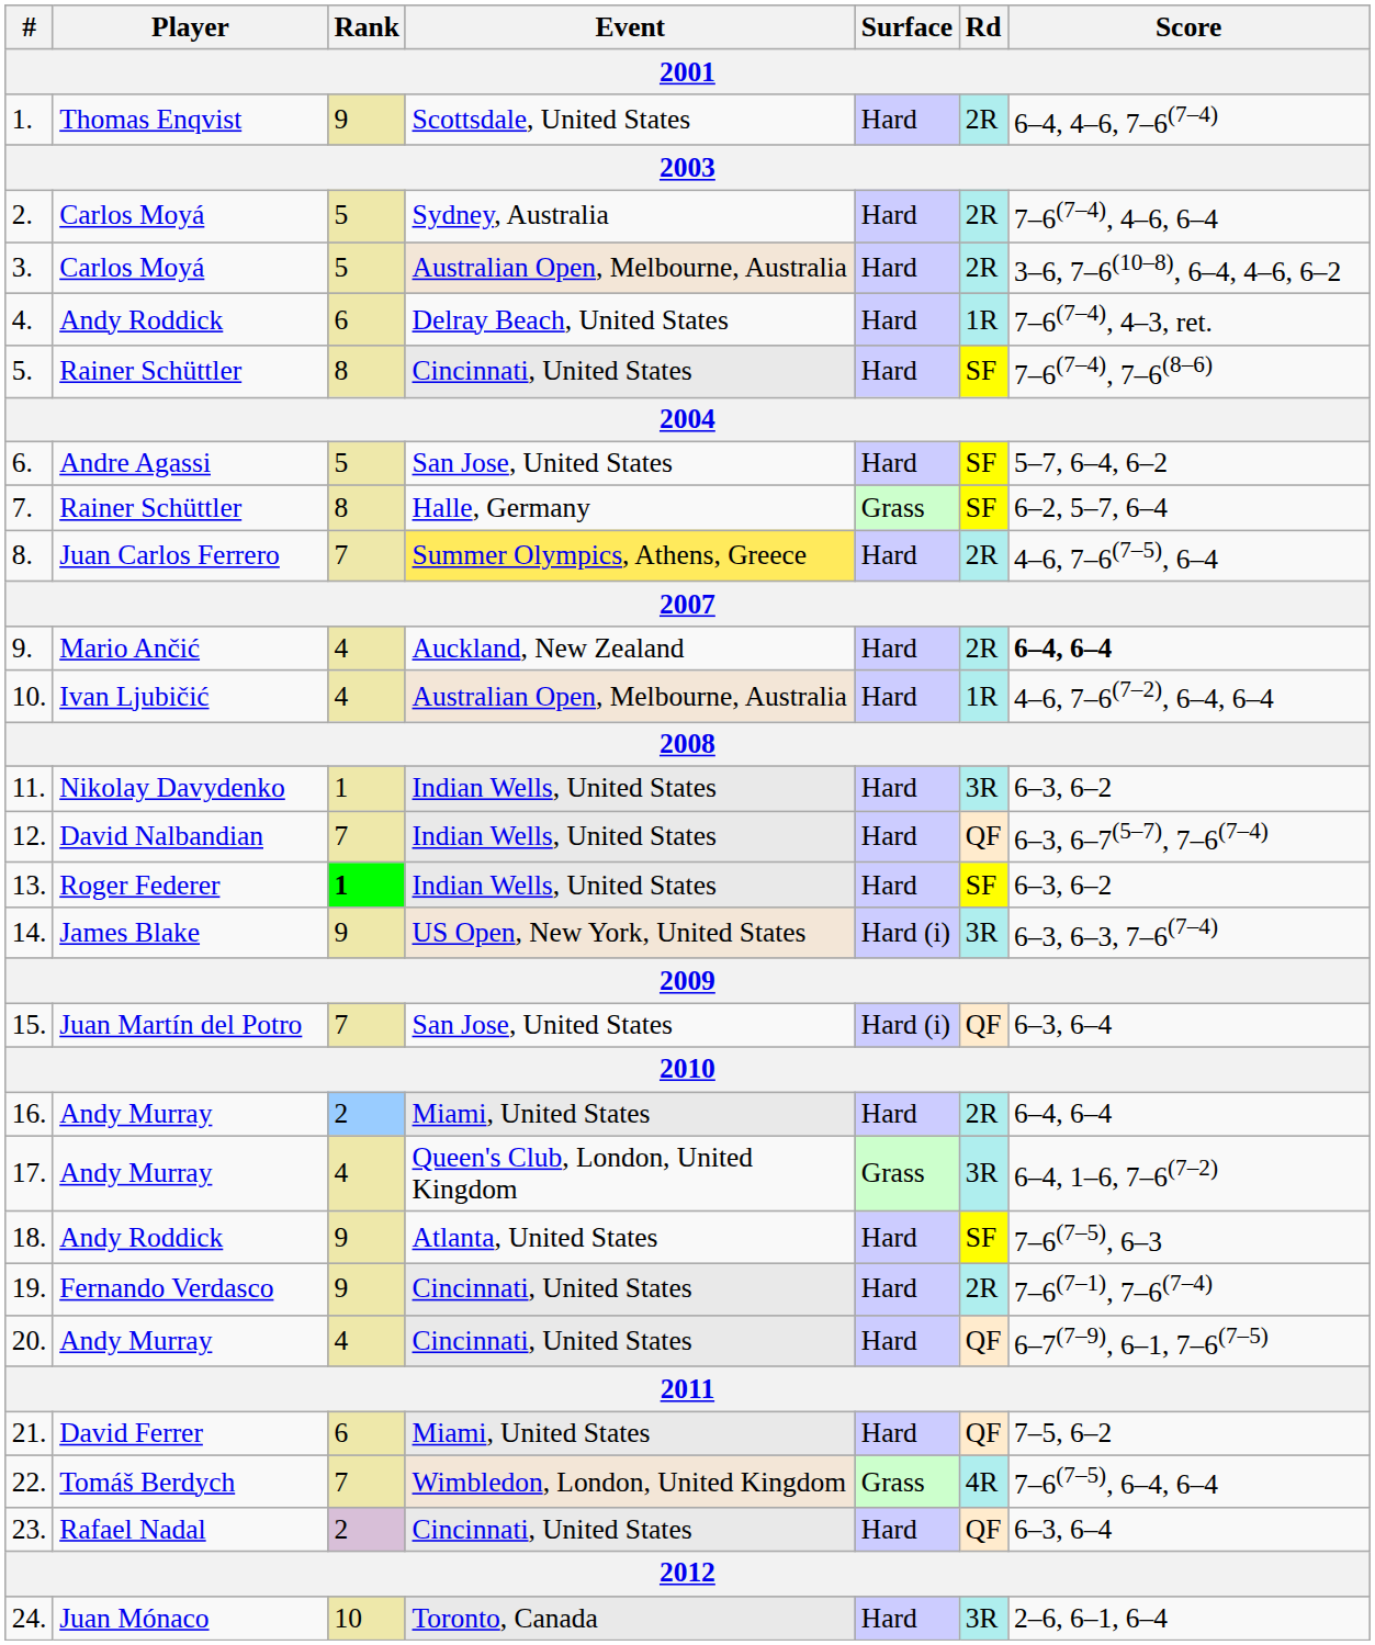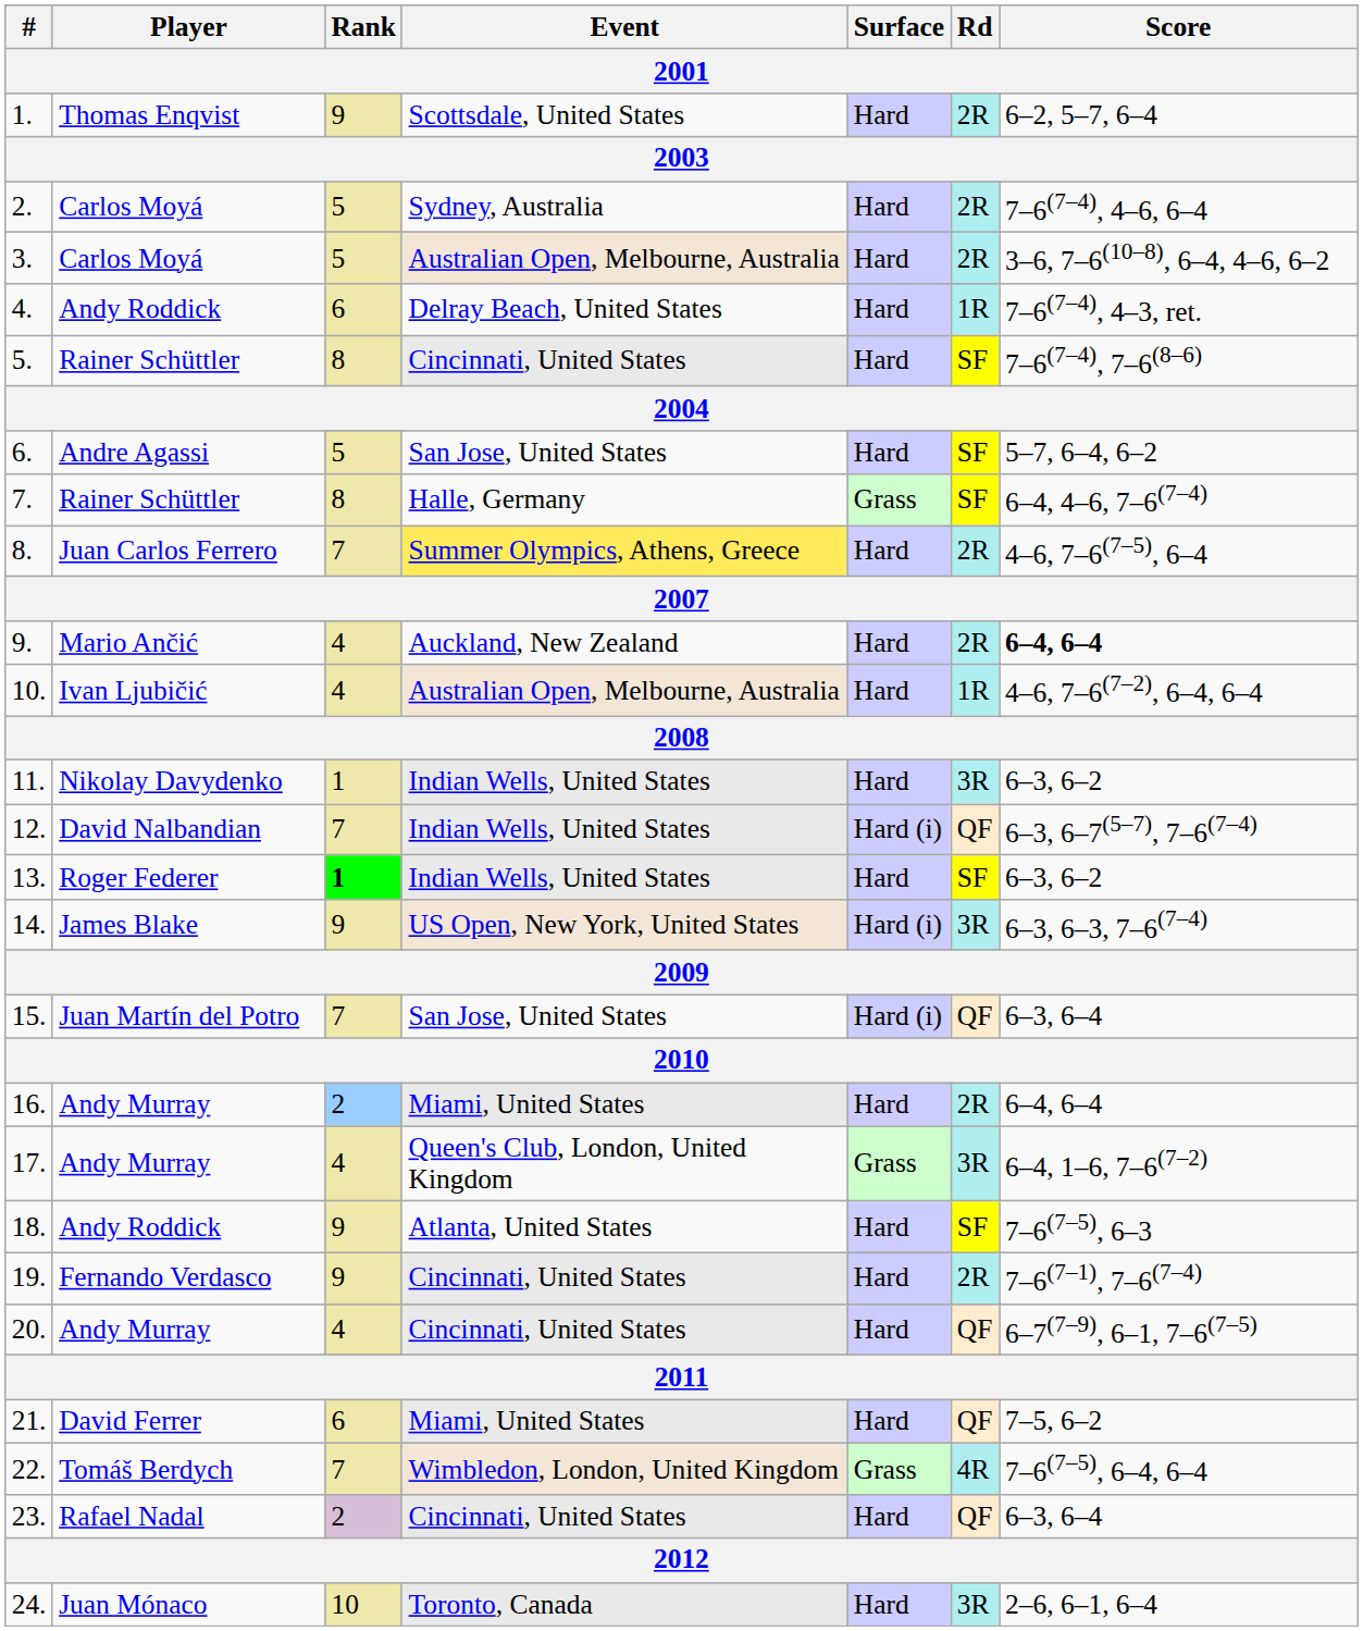1. | Score: 6–4, 4–6, 7–6(7–4) -> 6–2, 5–7, 6–4
7. | Score: 6–2, 5–7, 6–4 -> 6–4, 4–6, 7–6(7–4)
12. | Surface: Hard -> Hard (i)
